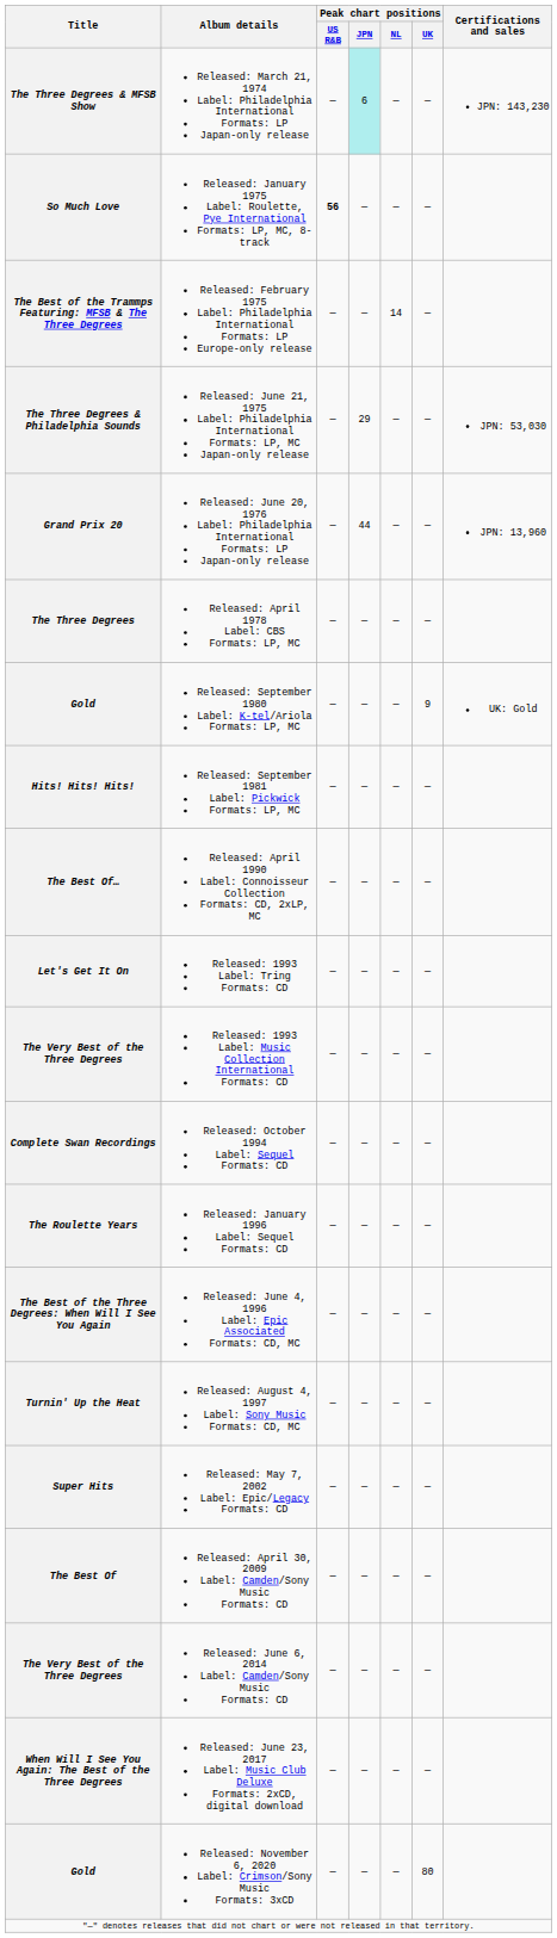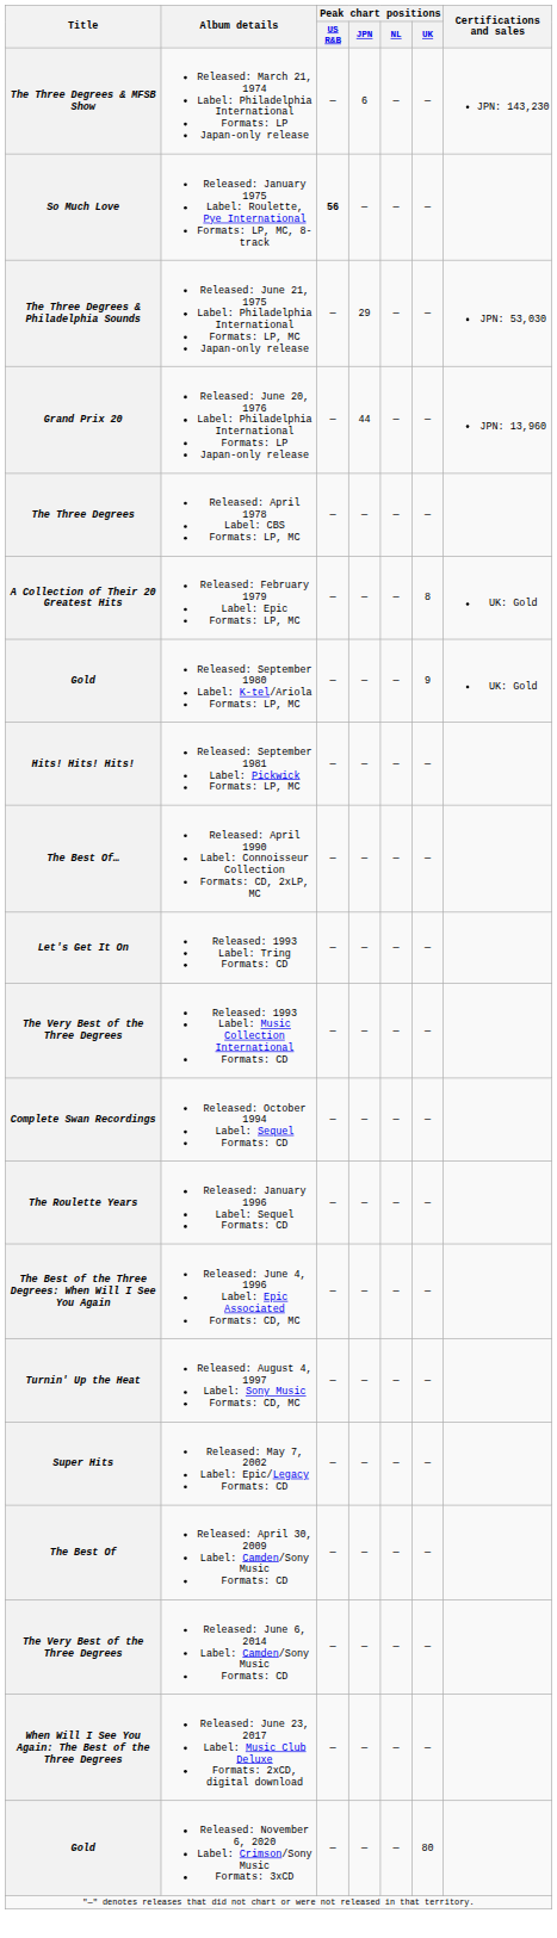The Three Degrees & MFSB Show | Peak chart positions / JPN: paleturquoise background -> no background
- row: The Best of the Trammps Featuring: MFSB & The Three Degrees | Released: February 1975 Label: Philadelphia International Formats: LP Europe-only release | — | — | 14 | —
+ row: A Collection of Their 20 Greatest Hits | Released: February 1979 Label: Epic Formats: LP, MC | — | — | — | 8 | UK: Gold
